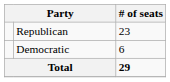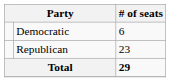rows swapped: Republican <-> Democratic
